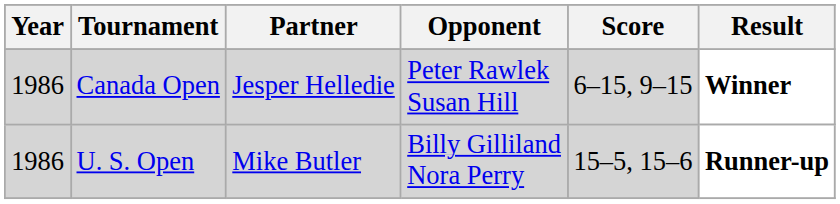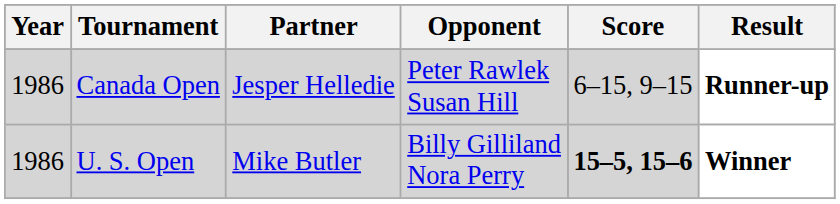Canada Open | Result: Winner -> Runner-up
U. S. Open | Score: normal -> bold
U. S. Open | Result: Runner-up -> Winner
